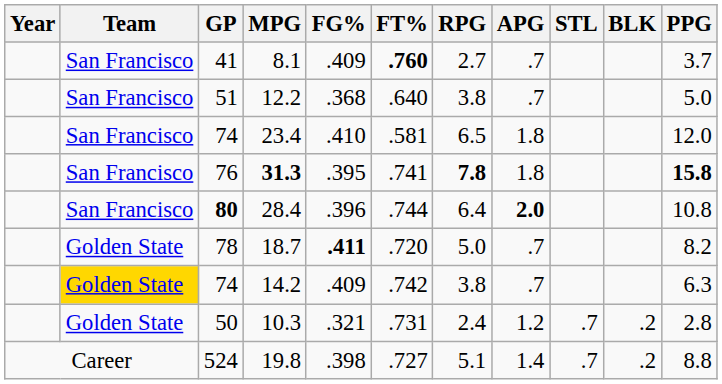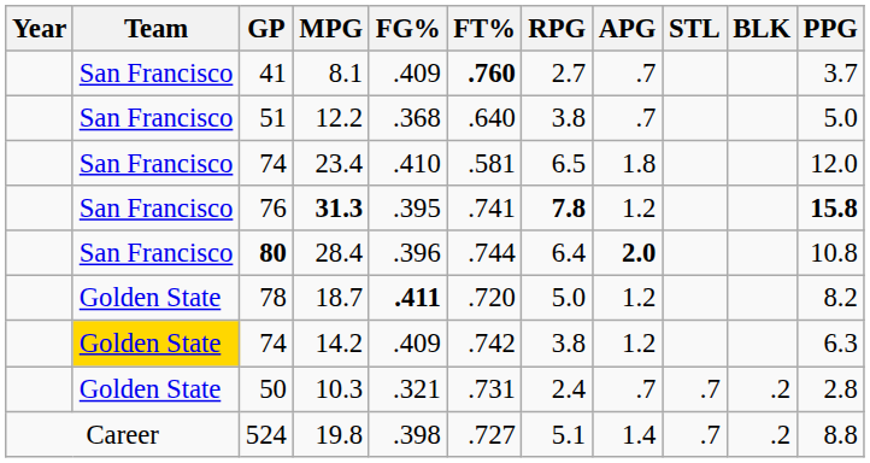31.3 | APG: 1.8 -> 1.2
18.7 | APG: .7 -> 1.2
14.2 | APG: .7 -> 1.2
10.3 | APG: 1.2 -> .7
